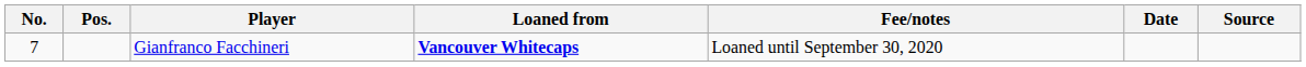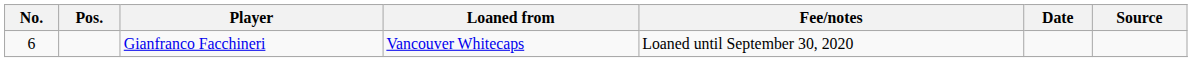Gianfranco Facchineri | No.: 7 -> 6
Gianfranco Facchineri | Loaned from: bold -> normal
